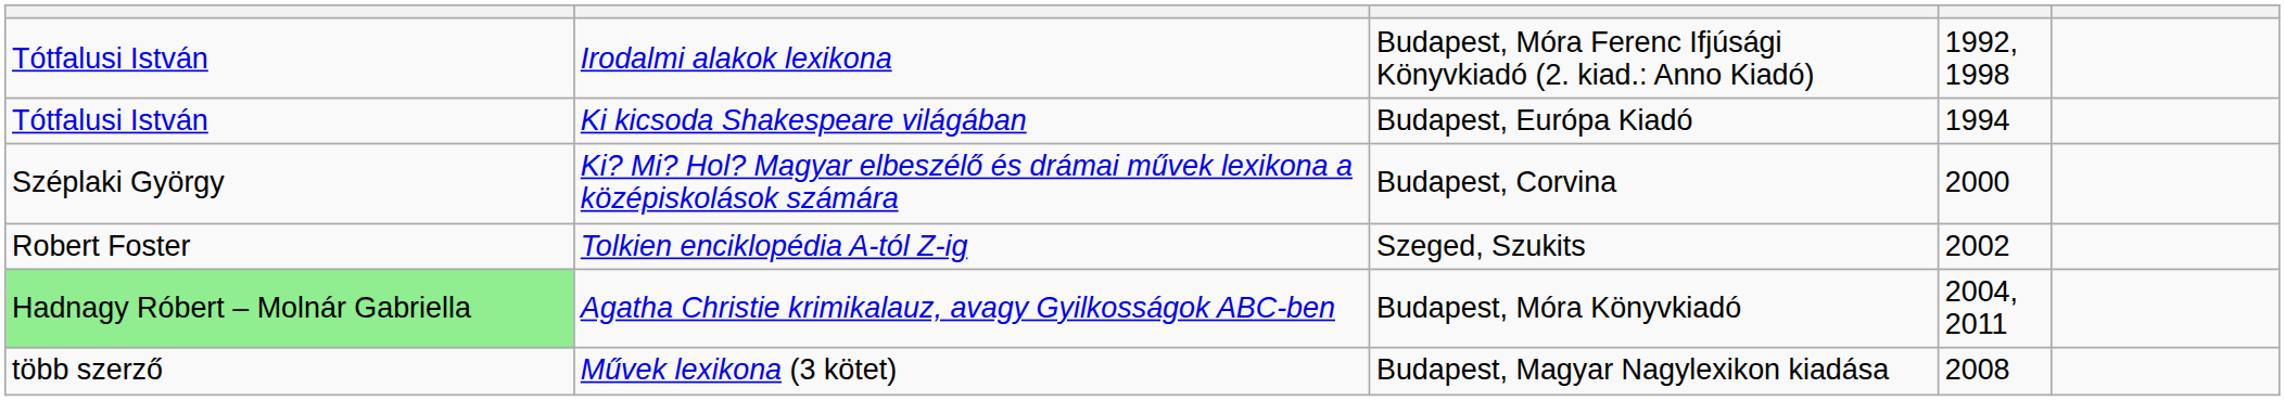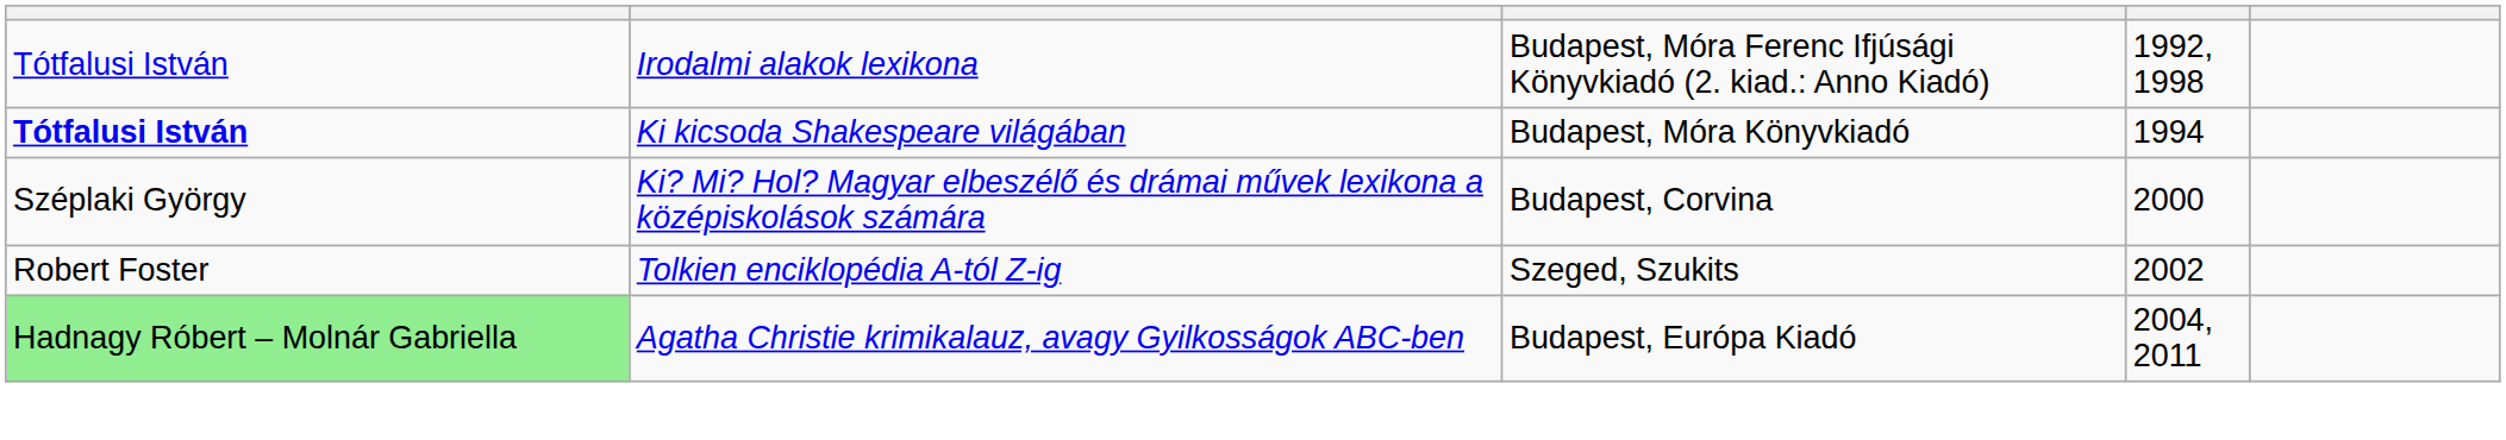Ki kicsoda Shakespeare világában | column 1: normal -> bold
Ki kicsoda Shakespeare világában | column 3: Budapest, Európa Kiadó -> Budapest, Móra Könyvkiadó
Agatha Christie krimikalauz, avagy Gyilkosságok ABC-ben | column 3: Budapest, Móra Könyvkiadó -> Budapest, Európa Kiadó
- row: több szerző | Művek lexikona (3 kötet) | Budapest, Magyar Nagylexikon kiadása | 2008
